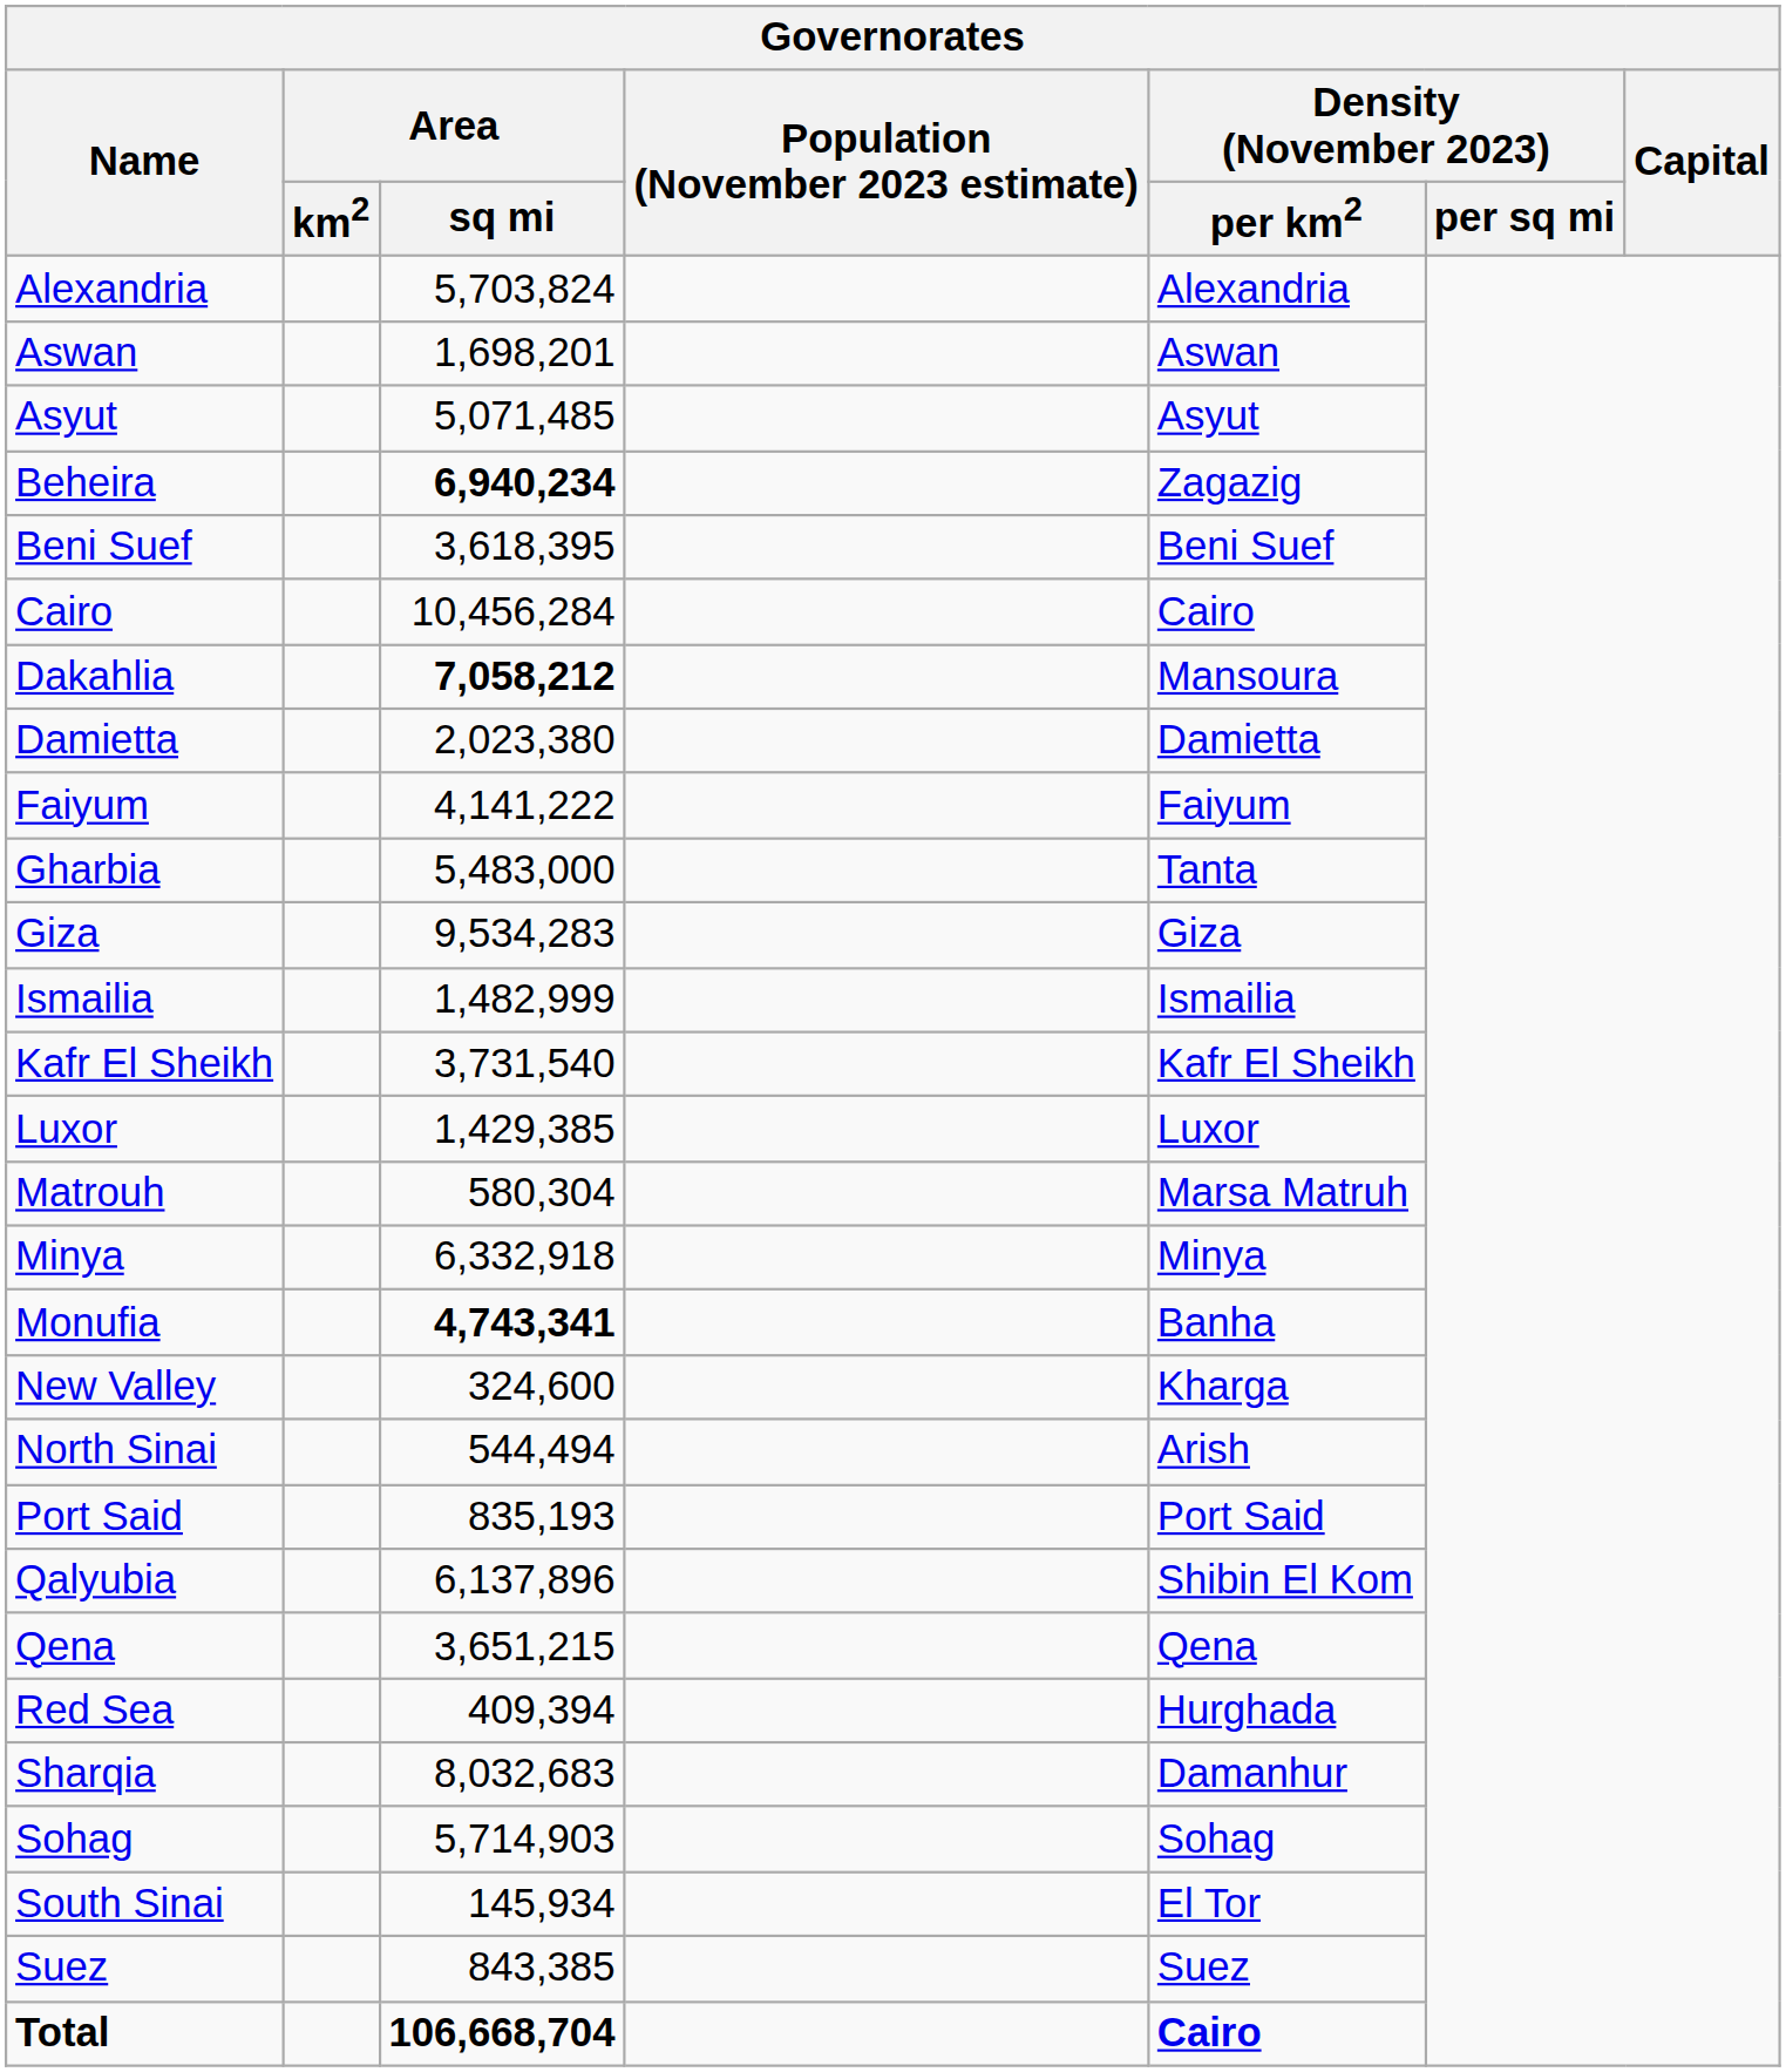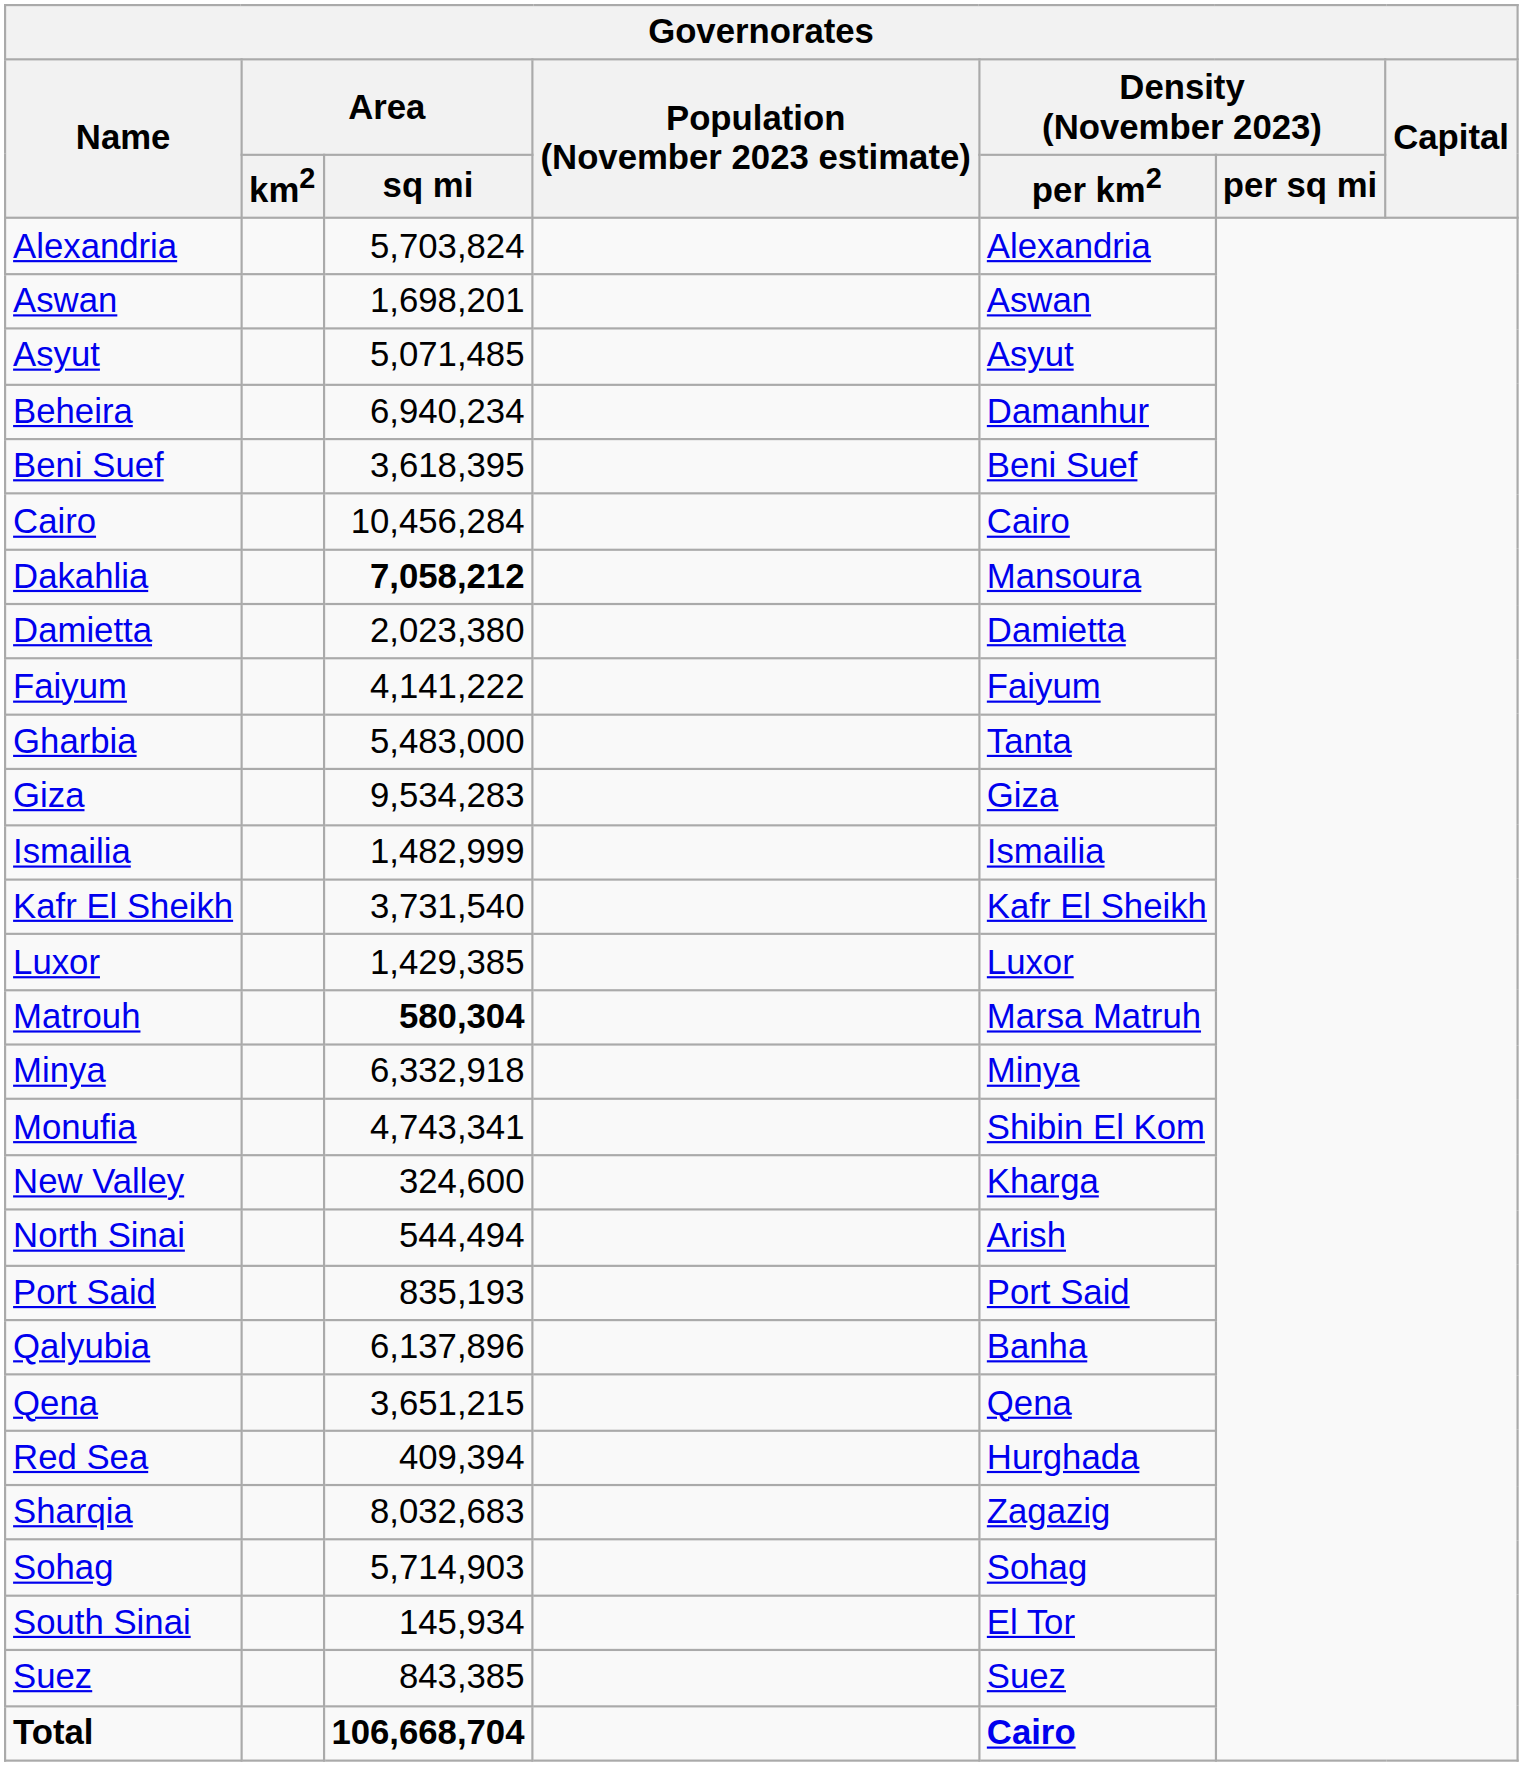Beheira | Area / sq mi: bold -> normal
Beheira | Density (November 2023) / per km2: Zagazig -> Damanhur
Matrouh | Area / sq mi: normal -> bold
Monufia | Area / sq mi: bold -> normal
Monufia | Density (November 2023) / per km2: Banha -> Shibin El Kom
Qalyubia | Density (November 2023) / per km2: Shibin El Kom -> Banha
Sharqia | Density (November 2023) / per km2: Damanhur -> Zagazig
